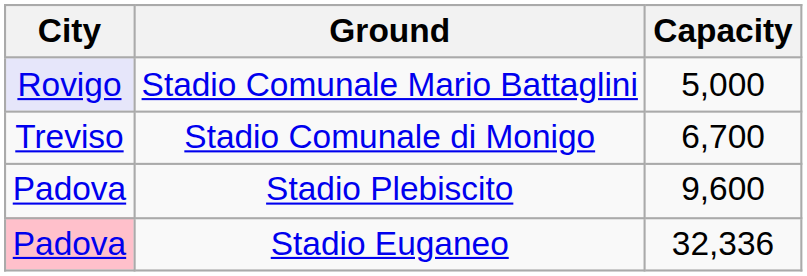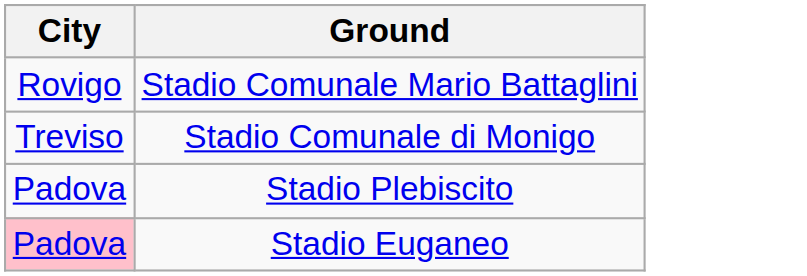- column: Capacity | 5,000 | 6,700 | 9,600 | 32,336
Stadio Comunale Mario Battaglini | City: lavender background -> no background
